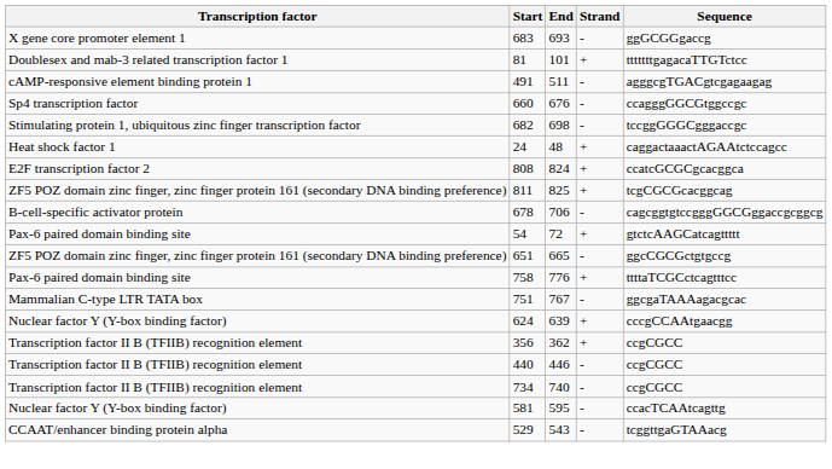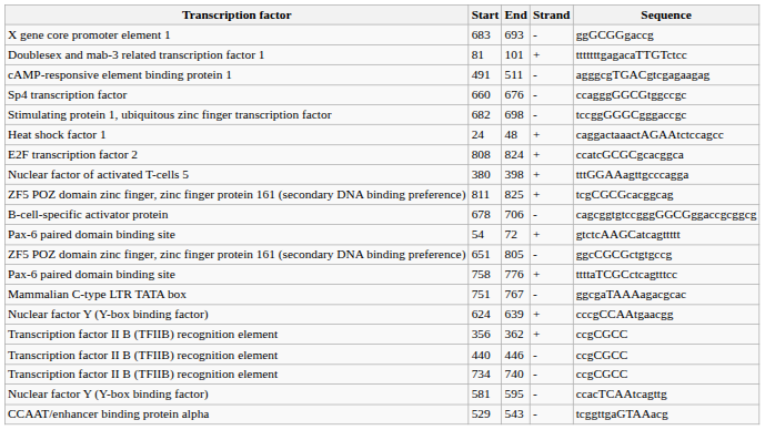+ row: Nuclear factor of activated T-cells 5 | 380 | 398 | + | tttGGAAagttgcccagga
651 | End: 665 -> 805
